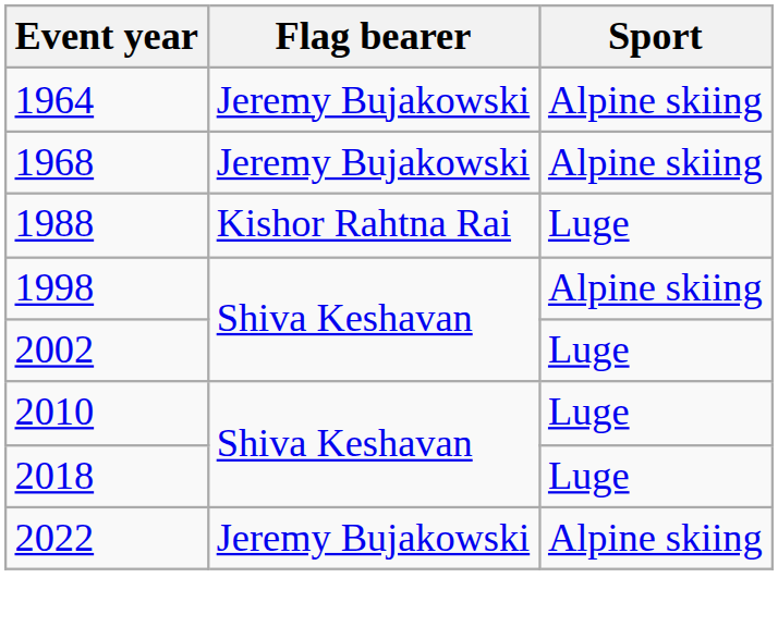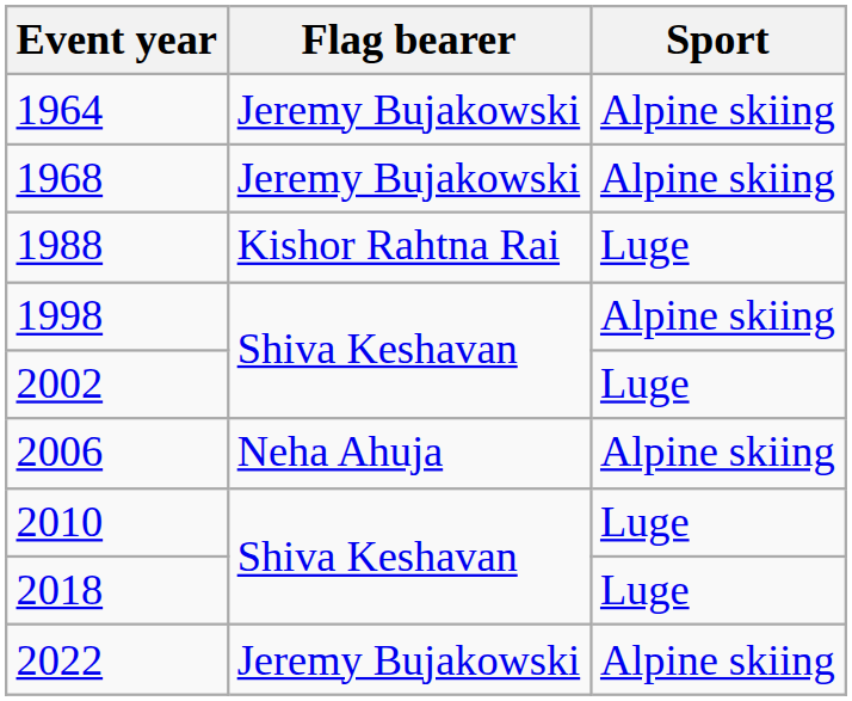+ row: 2006 | Neha Ahuja | Alpine skiing
